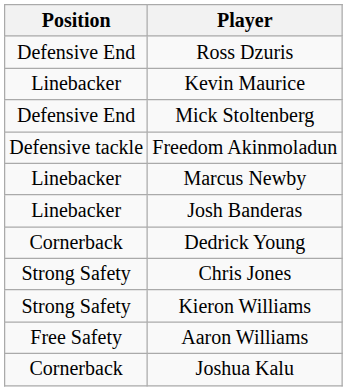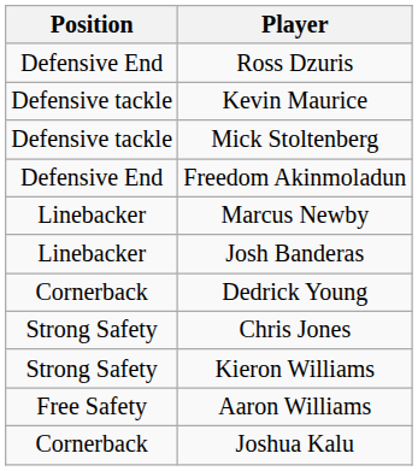Kevin Maurice | Position: Linebacker -> Defensive tackle
Mick Stoltenberg | Position: Defensive End -> Defensive tackle
Freedom Akinmoladun | Position: Defensive tackle -> Defensive End
